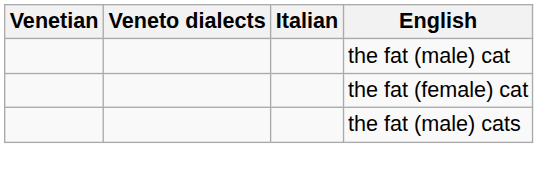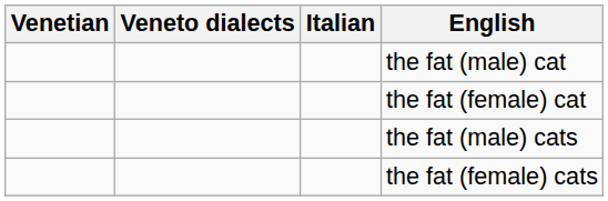+ row: the fat (female) cats
